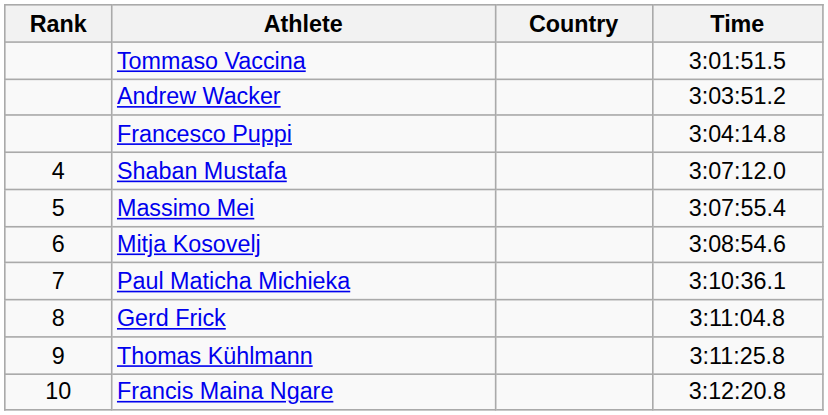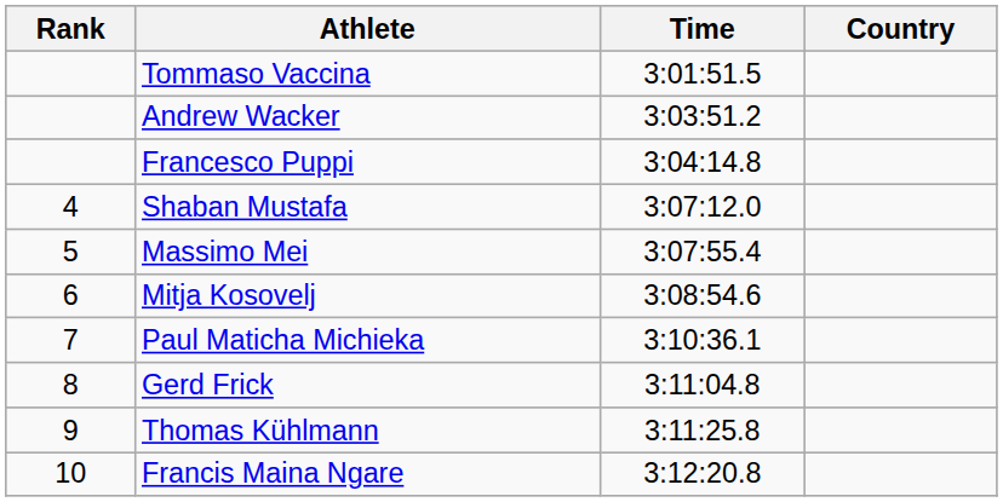columns swapped: Country <-> Time
